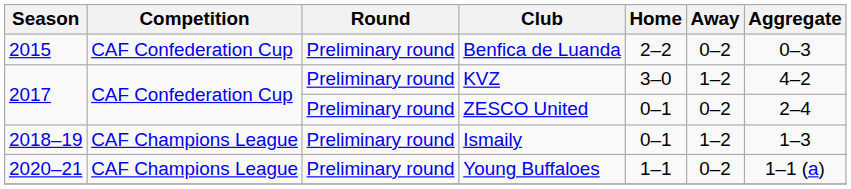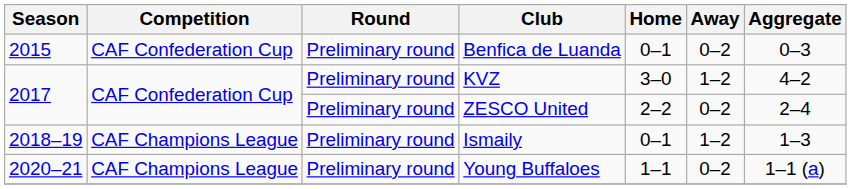Benfica de Luanda | Home: 2–2 -> 0–1
ZESCO United | Home: 0–1 -> 2–2
